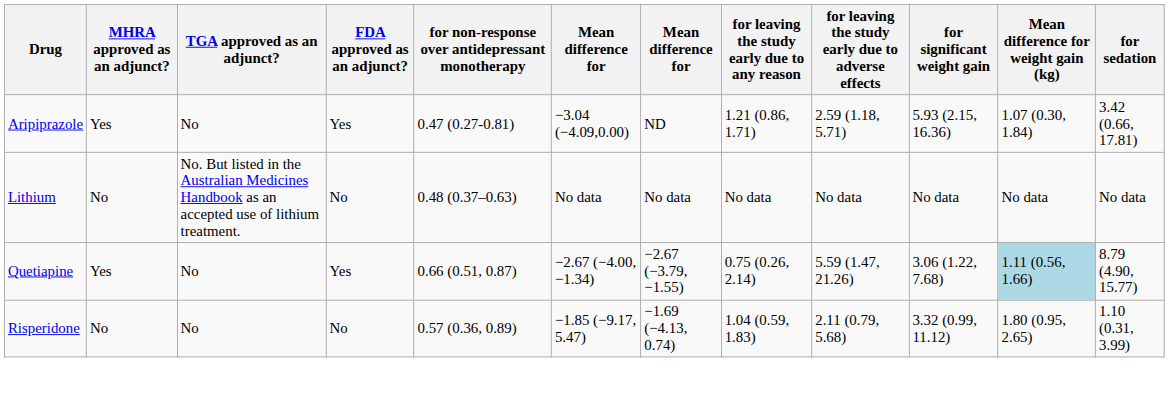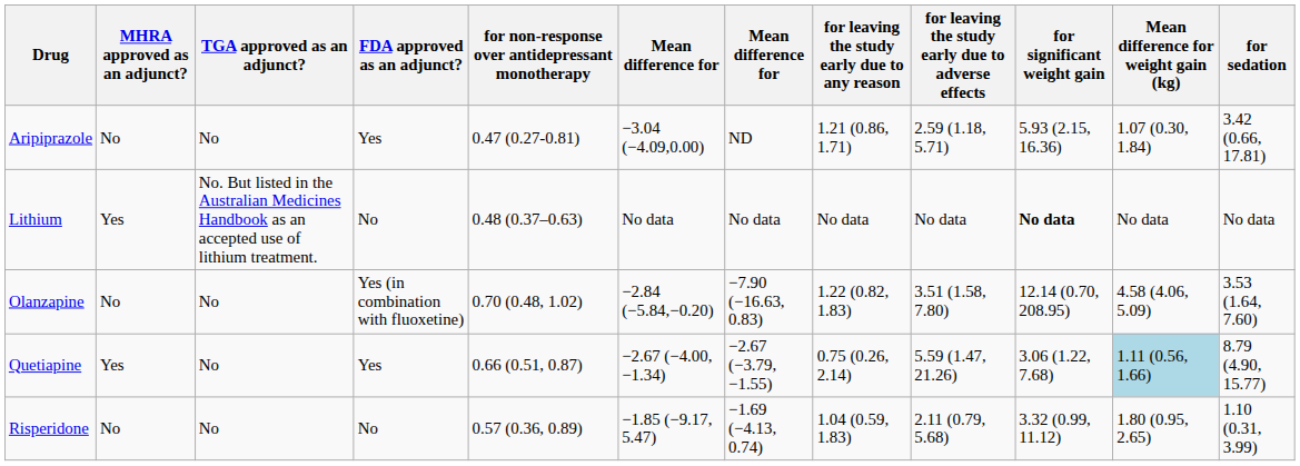Aripiprazole | MHRA approved as an adjunct?: Yes -> No
Lithium | MHRA approved as an adjunct?: No -> Yes
Lithium | for significant weight gain: normal -> bold
+ row: Olanzapine | No | No | Yes (in combination with fluoxetine) | 0.70 (0.48, 1.02) | −2.84 (−5.84,−0.20) | −7.90 (−16.63, 0.83) | 1.22 (0.82, 1.83) | 3.51 (1.58, 7.80) | 12.14 (0.70, 208.95) | 4.58 (4.06, 5.09) | 3.53 (1.64, 7.60)
